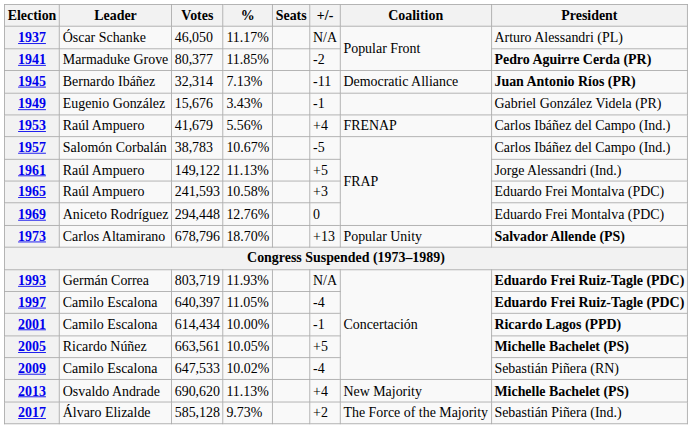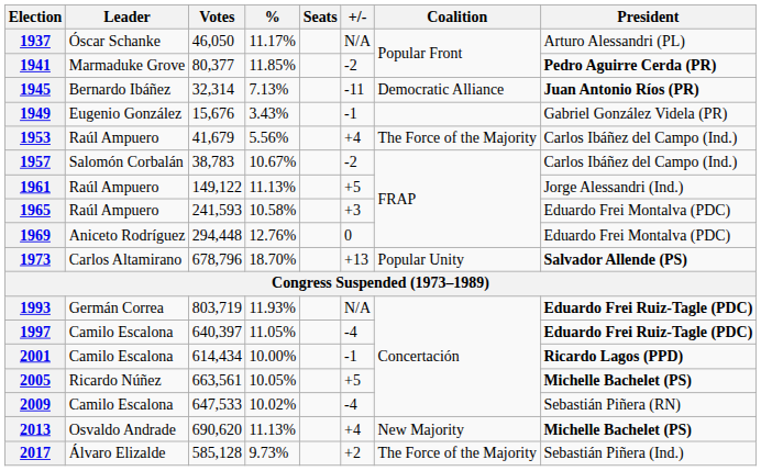1953 | Coalition: FRENAP -> The Force of the Majority
1957 | +/-: -5 -> -2
